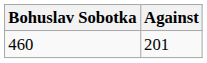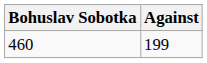460 | Against: 201 -> 199
